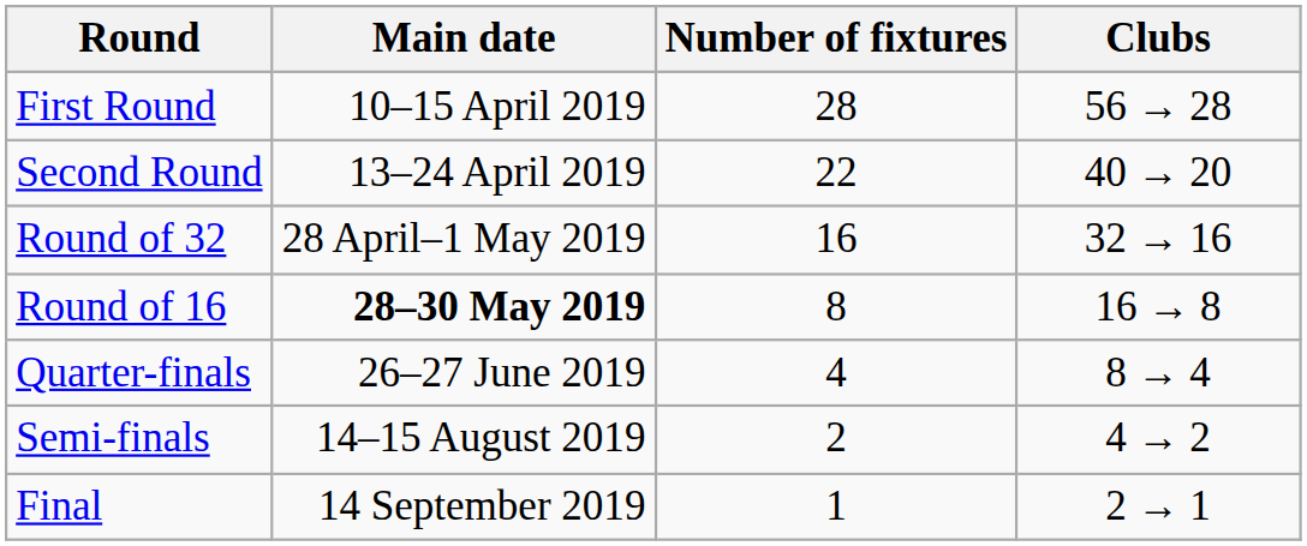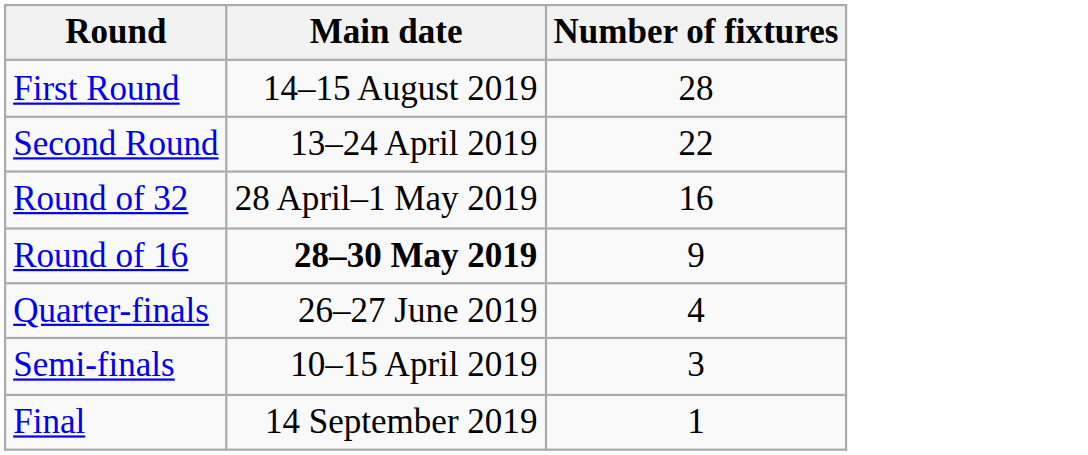- column: Clubs | 56 → 28 | 40 → 20 | 32 → 16 | 16 → 8 | 8 → 4 | 4 → 2 | 2 → 1
First Round | Main date: 10–15 April 2019 -> 14–15 August 2019
Round of 16 | Number of fixtures: 8 -> 9
Semi-finals | Main date: 14–15 August 2019 -> 10–15 April 2019
Semi-finals | Number of fixtures: 2 -> 3
